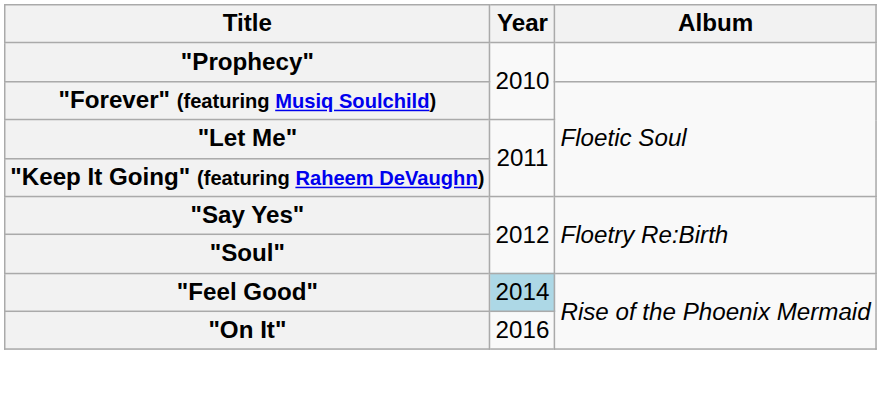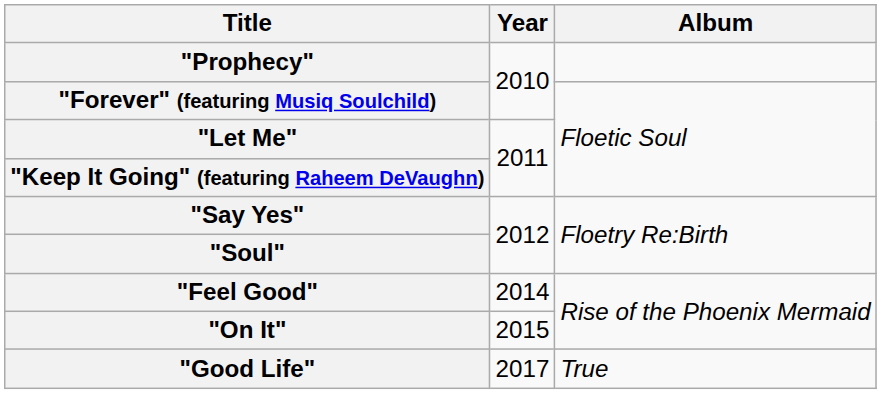"Feel Good" | Year: lightblue background -> no background
"On It" | Year: 2016 -> 2015
+ row: "Good Life" | 2017 | True
